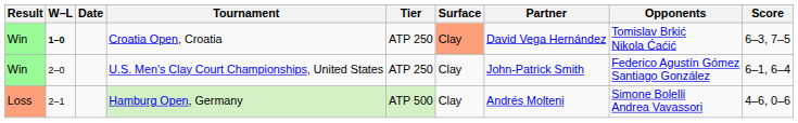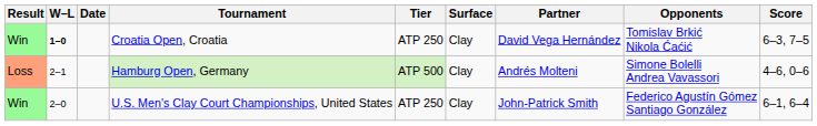Croatia Open, Croatia | Surface: lightsalmon background -> no background
rows swapped: U.S. Men's Clay Court Championships, United States <-> Hamburg Open, Germany
